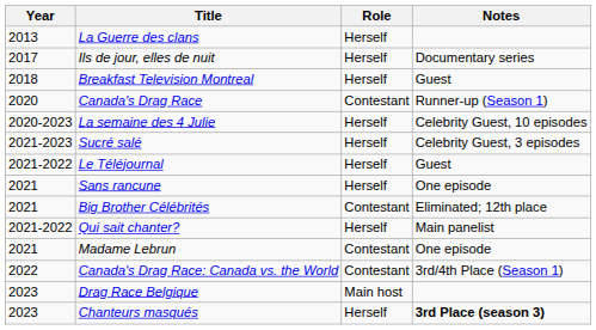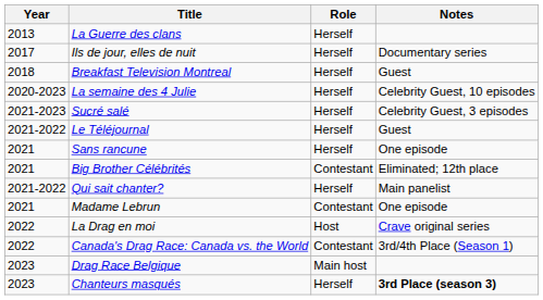- row: 2020 | Canada's Drag Race | Contestant | Runner-up (Season 1)
+ row: 2022 | La Drag en moi | Host | Crave original series
